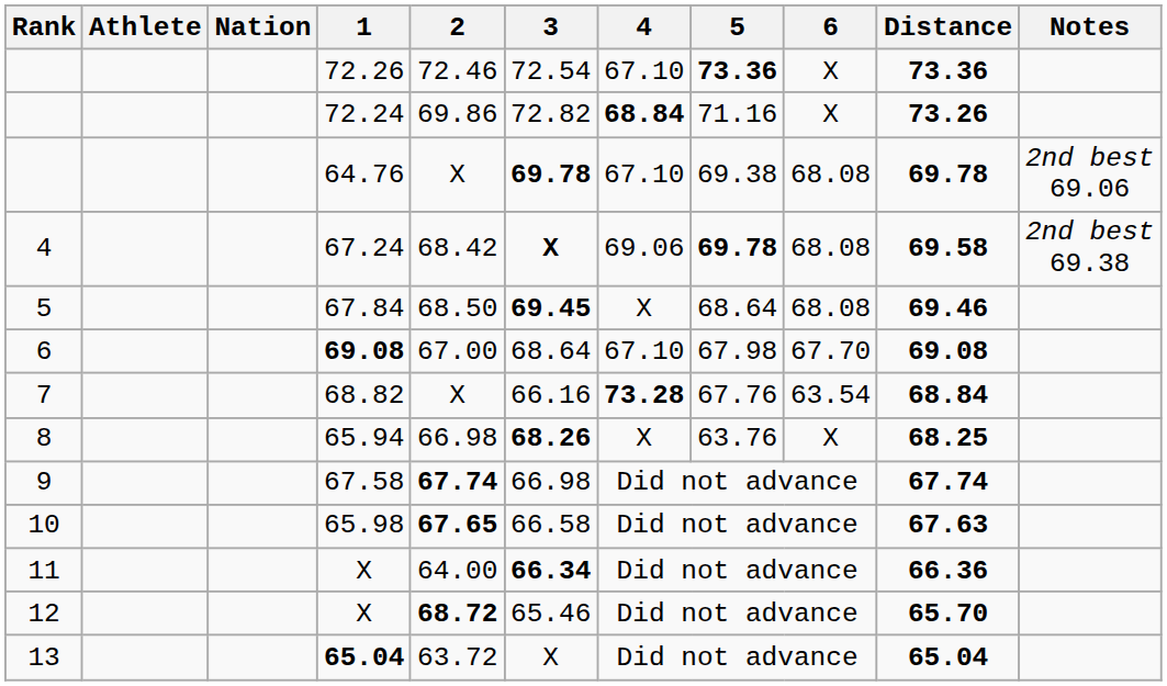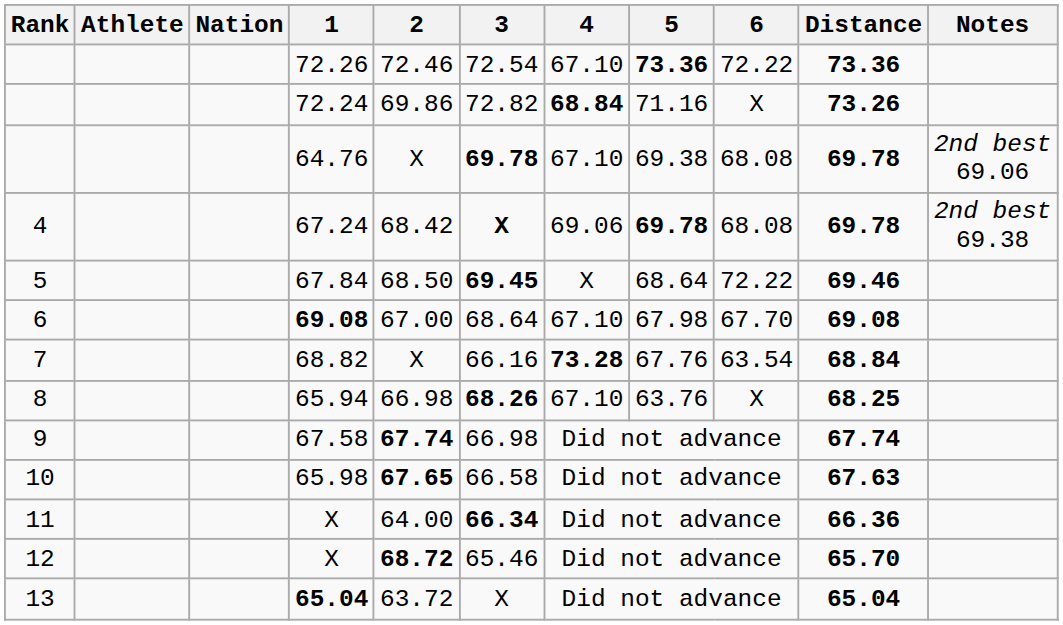72.26 | 6: X -> 72.22
67.24 | Distance: 69.58 -> 69.78
67.84 | 6: 68.08 -> 72.22
65.94 | 4: X -> 67.10
